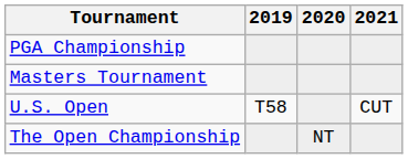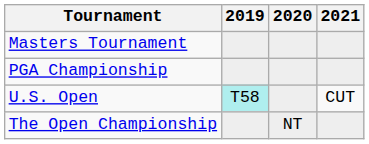rows swapped: Masters Tournament <-> PGA Championship
U.S. Open | 2019: no background -> paleturquoise background
